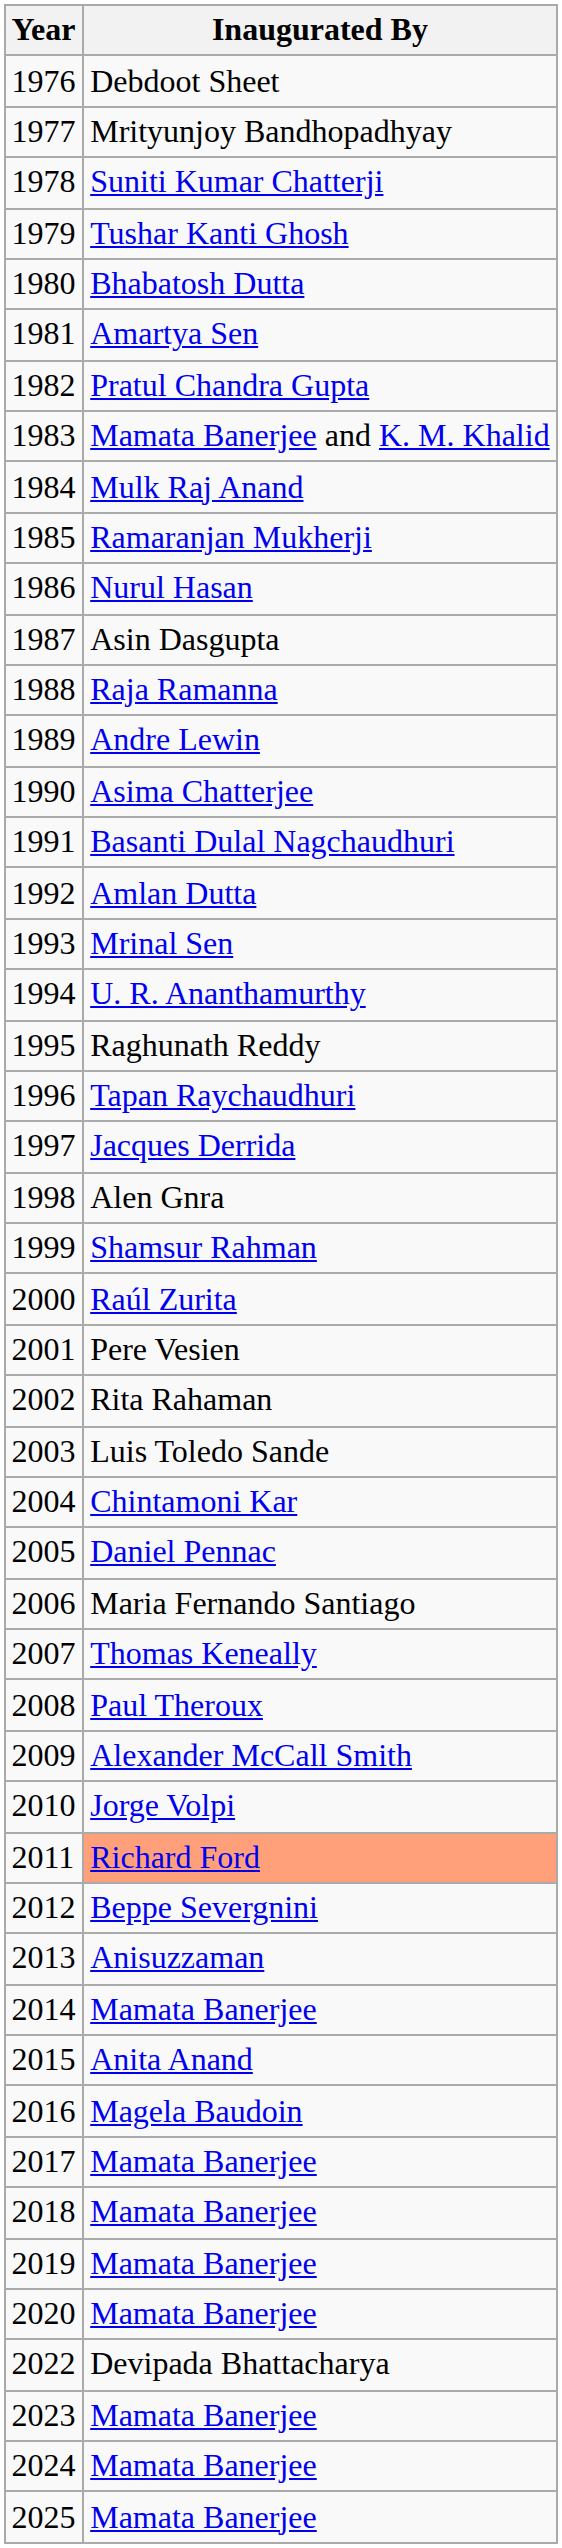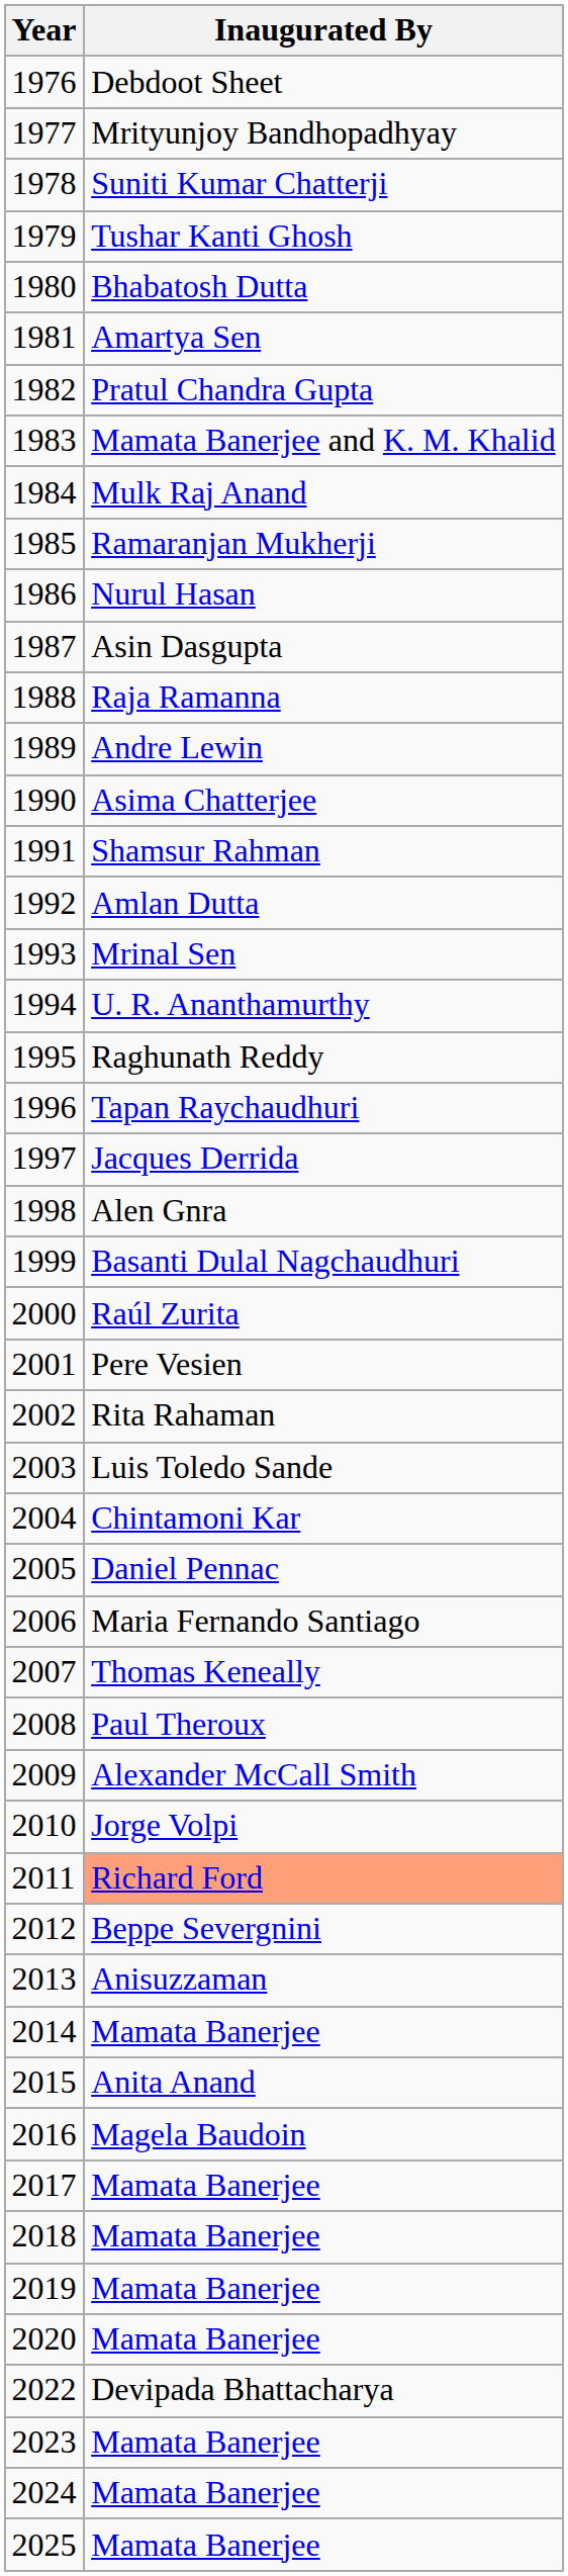1991 | Inaugurated By: Basanti Dulal Nagchaudhuri -> Shamsur Rahman
1999 | Inaugurated By: Shamsur Rahman -> Basanti Dulal Nagchaudhuri
